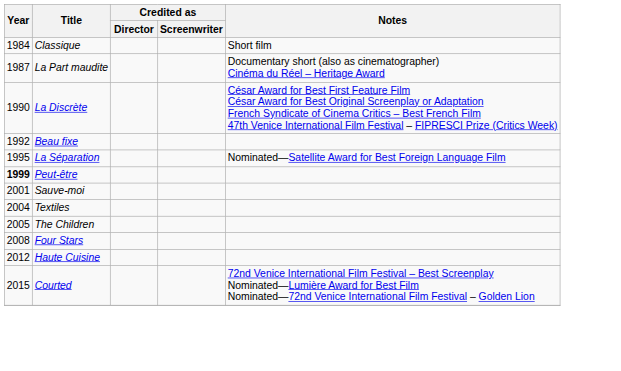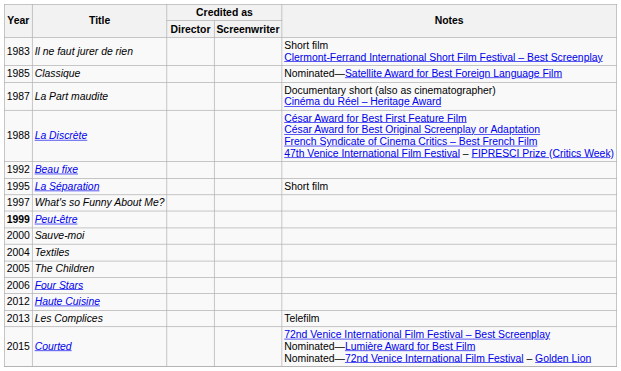+ row: 1983 | Il ne faut jurer de rien | Short film Clermont-Ferrand International Short Film Festival – Best Screenplay
Classique | Year: 1984 -> 1985
Classique | Notes: Short film -> Nominated—Satellite Award for Best Foreign Language Film
La Discrète | Year: 1990 -> 1988
La Séparation | Notes: Nominated—Satellite Award for Best Foreign Language Film -> Short film
+ row: 1997 | What's so Funny About Me?
Sauve-moi | Year: 2001 -> 2000
Four Stars | Year: 2008 -> 2006
+ row: 2013 | Les Complices | Telefilm
